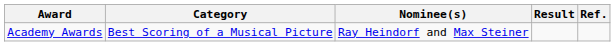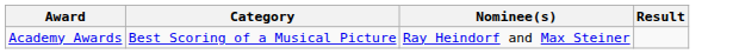- column: Ref.
